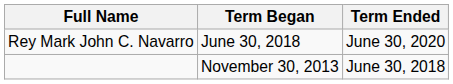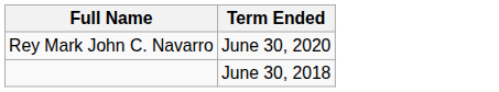- column: Term Began | June 30, 2018 | November 30, 2013
